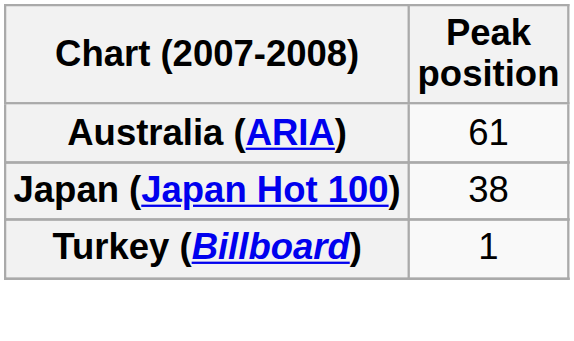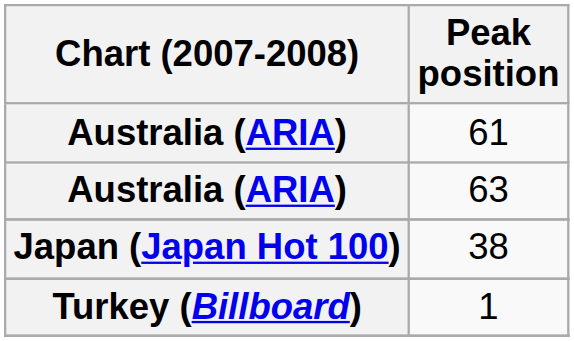+ row: Australia (ARIA) | 63
